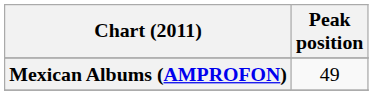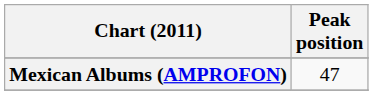Mexican Albums (AMPROFON) | Peak position: 49 -> 47
